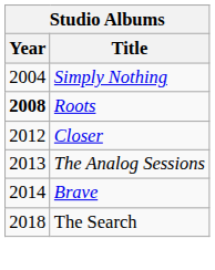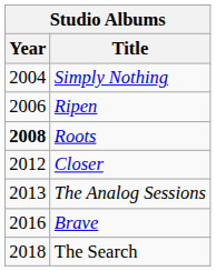+ row: 2006 | Ripen
Brave | Year: 2014 -> 2016
